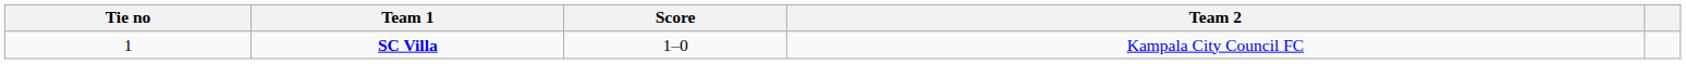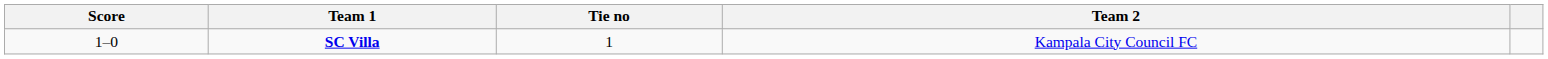columns swapped: Tie no <-> Score
